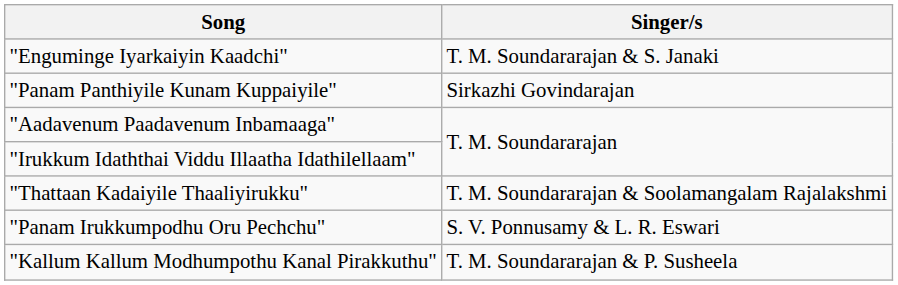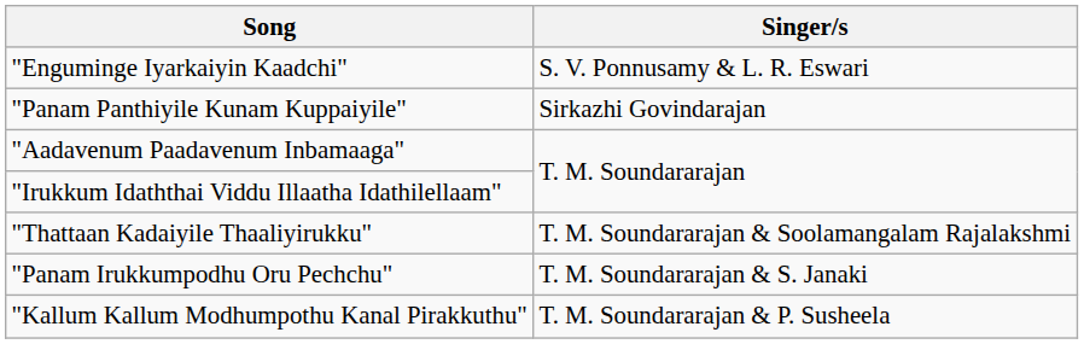"Enguminge Iyarkaiyin Kaadchi" | Singer/s: T. M. Soundararajan & S. Janaki -> S. V. Ponnusamy & L. R. Eswari
"Panam Irukkumpodhu Oru Pechchu" | Singer/s: S. V. Ponnusamy & L. R. Eswari -> T. M. Soundararajan & S. Janaki
